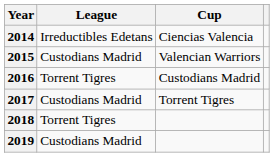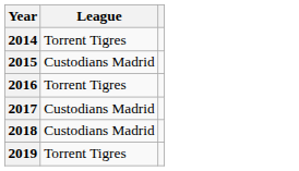- column: Cup | Ciencias Valencia | Valencian Warriors | Custodians Madrid | Torrent Tigres
2014 | League: Irreductibles Edetans -> Torrent Tigres
2018 | League: Torrent Tigres -> Custodians Madrid
2019 | League: Custodians Madrid -> Torrent Tigres
